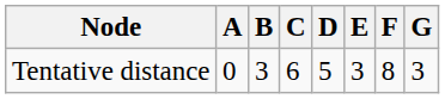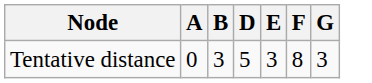- column: C | 6
